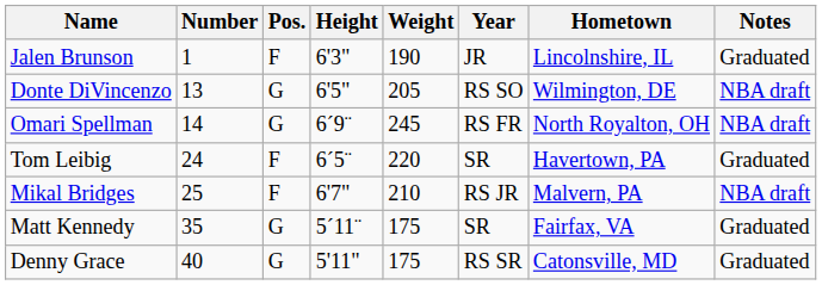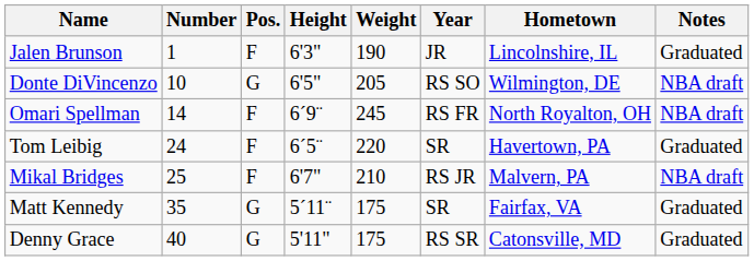Donte DiVincenzo | Number: 13 -> 10
Omari Spellman | Pos.: G -> F
